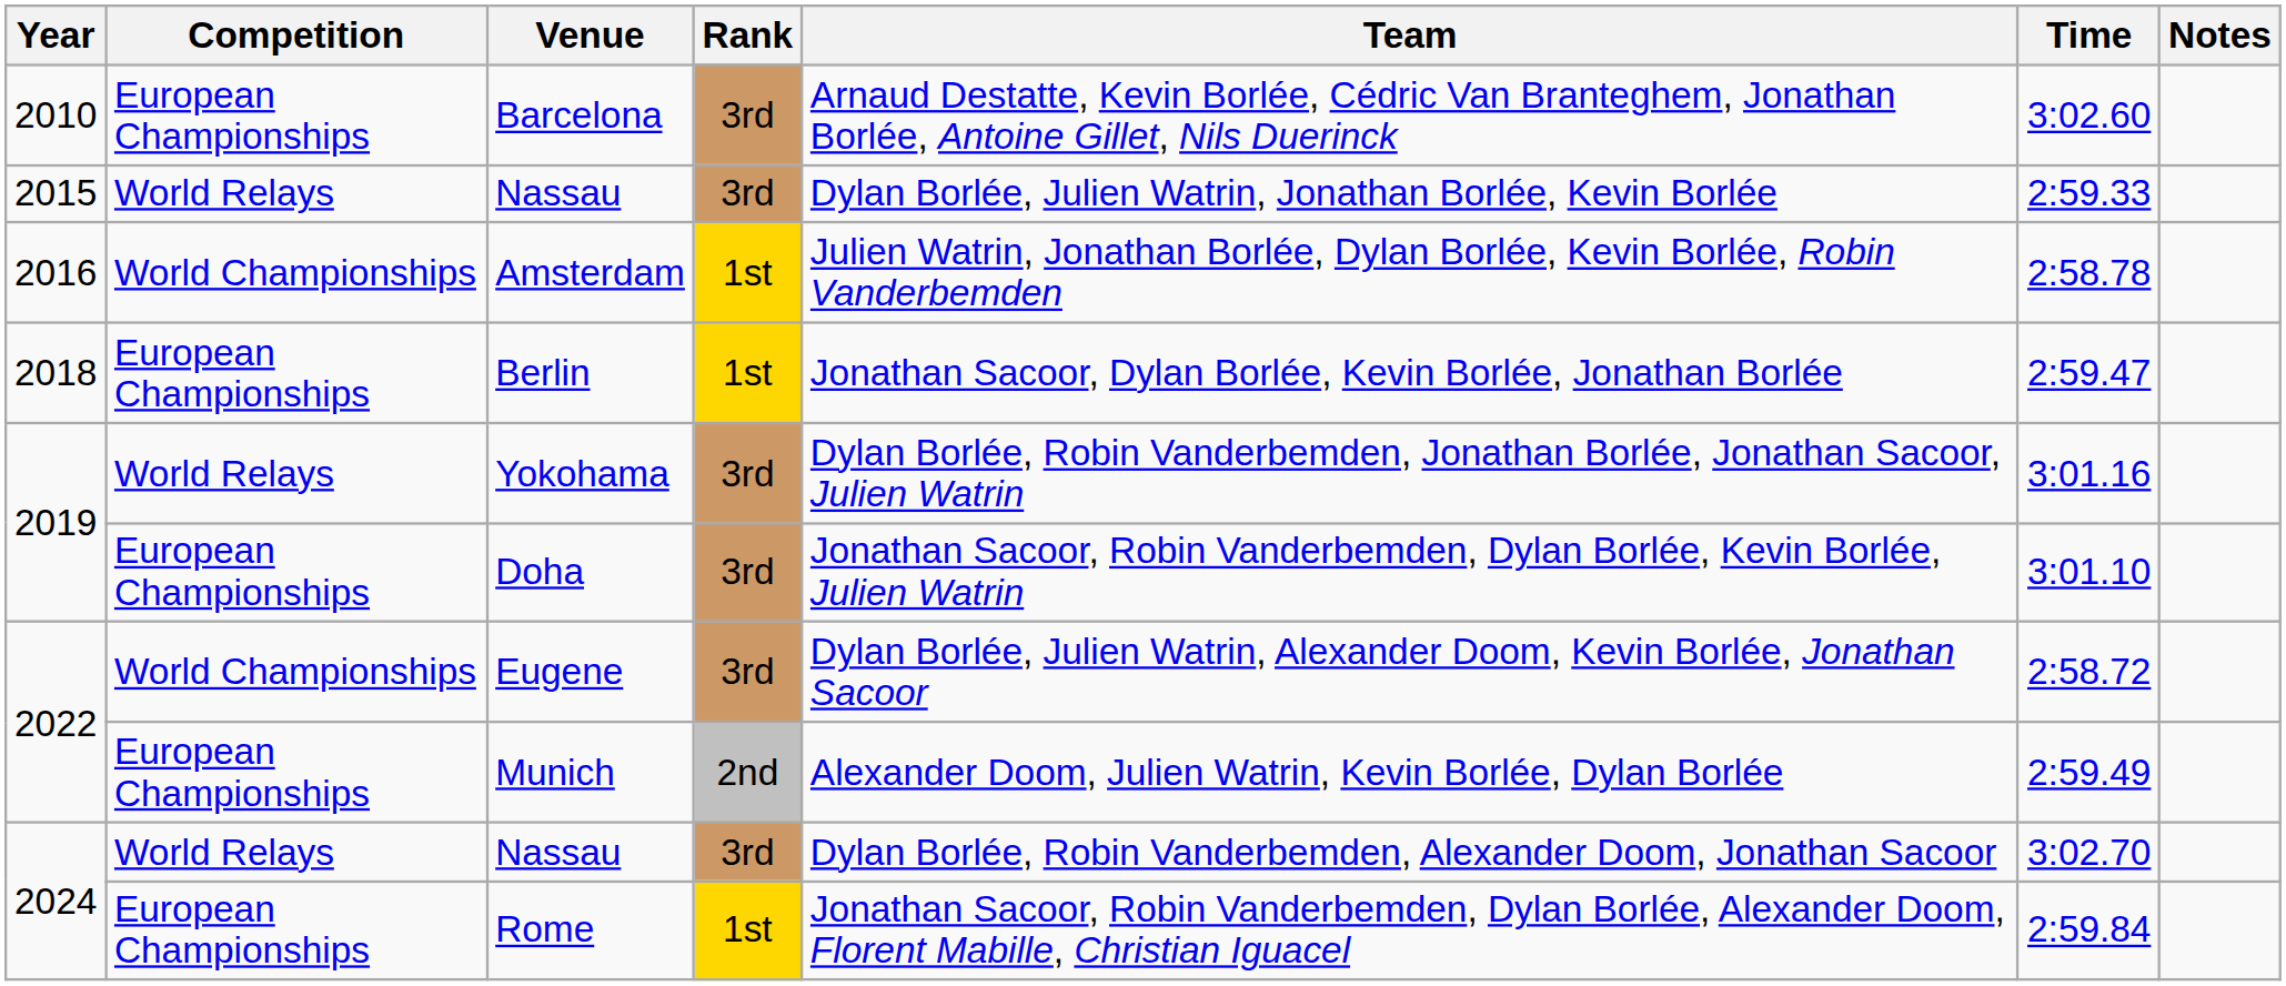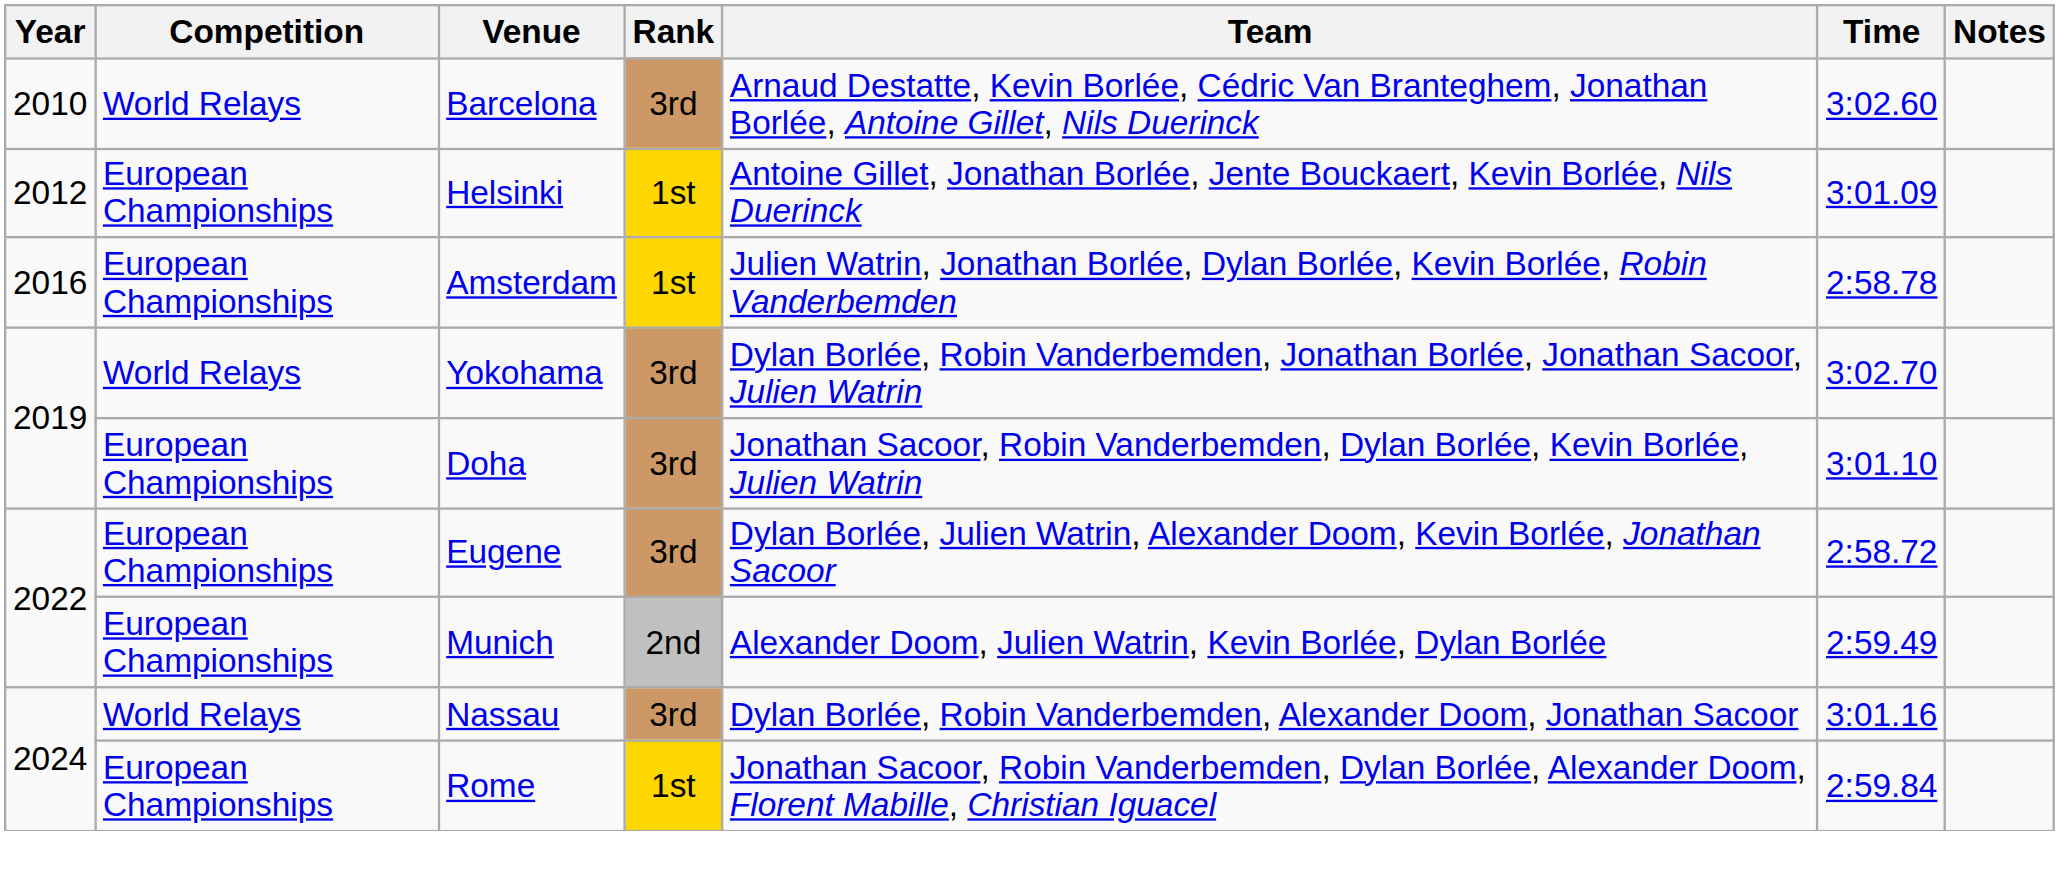Barcelona | Competition: European Championships -> World Relays
+ row: 2012 | European Championships | Helsinki | 1st | Antoine Gillet, Jonathan Borlée, Jente Bouckaert, Kevin Borlée, Nils Duerinck | 3:01.09
- row: 2015 | World Relays | Nassau | 3rd | Dylan Borlée, Julien Watrin, Jonathan Borlée, Kevin Borlée | 2:59.33
Amsterdam | Competition: World Championships -> European Championships
- row: 2018 | European Championships | Berlin | 1st | Jonathan Sacoor, Dylan Borlée, Kevin Borlée, Jonathan Borlée | 2:59.47
Yokohama | Time: 3:01.16 -> 3:02.70
Eugene | Competition: World Championships -> European Championships
2024 / Nassau | Time: 3:02.70 -> 3:01.16
